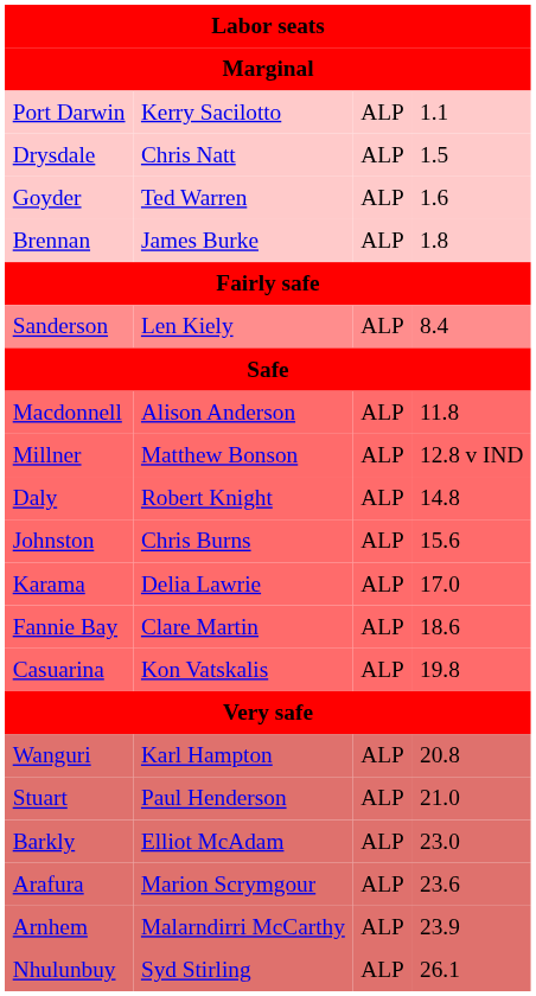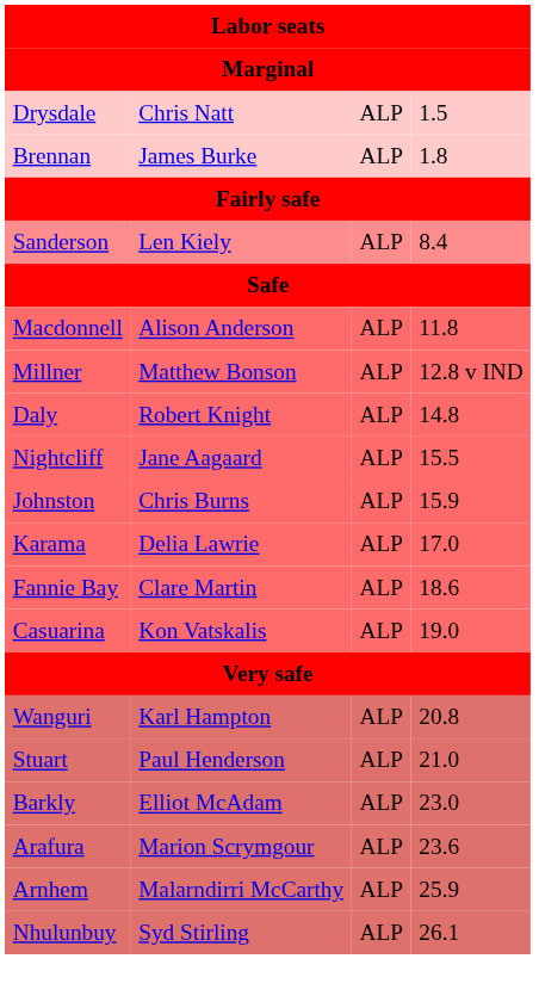- row: Port Darwin | Kerry Sacilotto | ALP | 1.1
- row: Goyder | Ted Warren | ALP | 1.6
+ row: Nightcliff | Jane Aagaard | ALP | 15.5
Johnston | column 4: 15.6 -> 15.9
Casuarina | column 4: 19.8 -> 19.0
Arnhem | column 4: 23.9 -> 25.9
